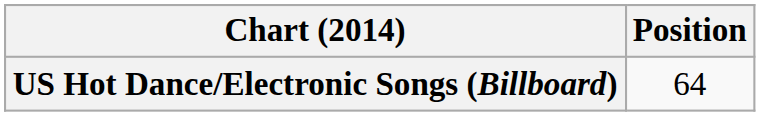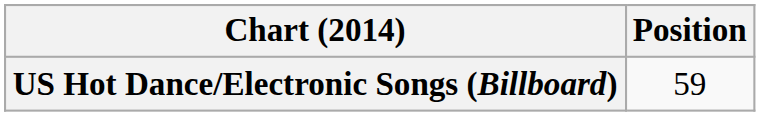US Hot Dance/Electronic Songs (Billboard) | Position: 64 -> 59
